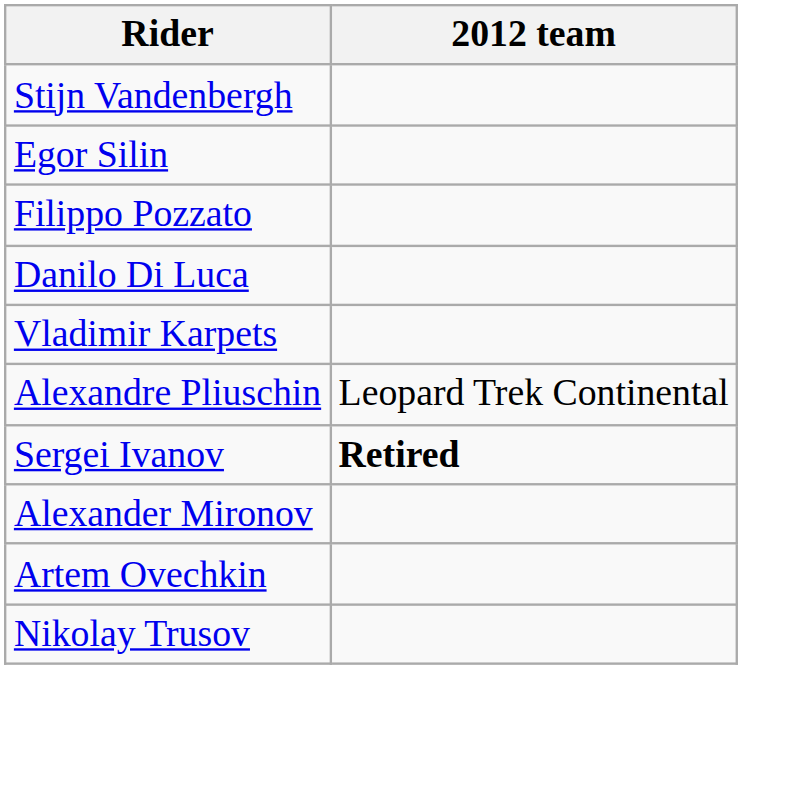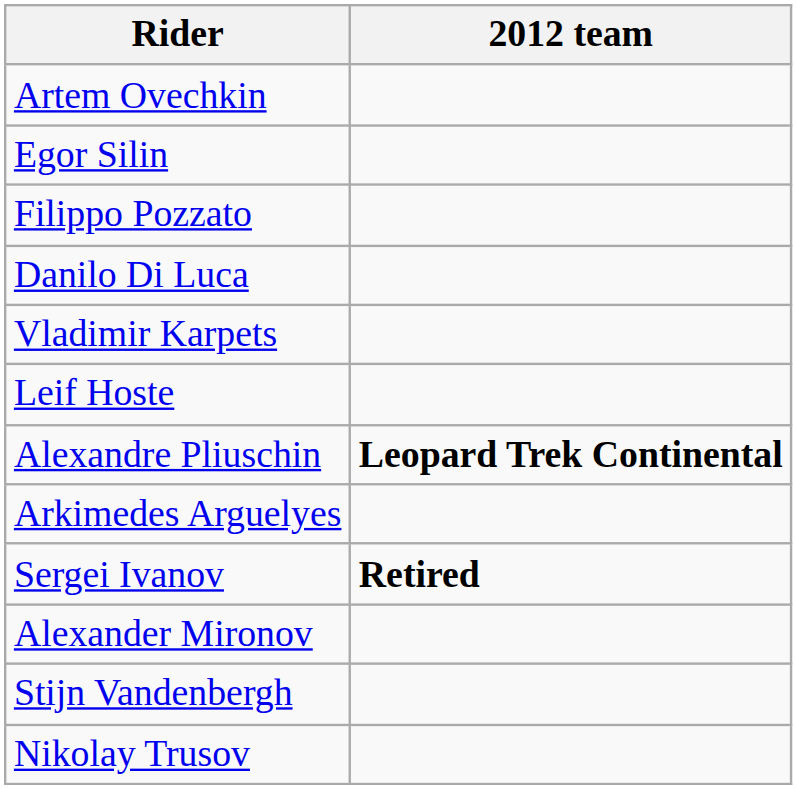rows swapped: Stijn Vandenbergh <-> Artem Ovechkin
+ row: Leif Hoste
Alexandre Pliuschin | 2012 team: normal -> bold
+ row: Arkimedes Arguelyes
